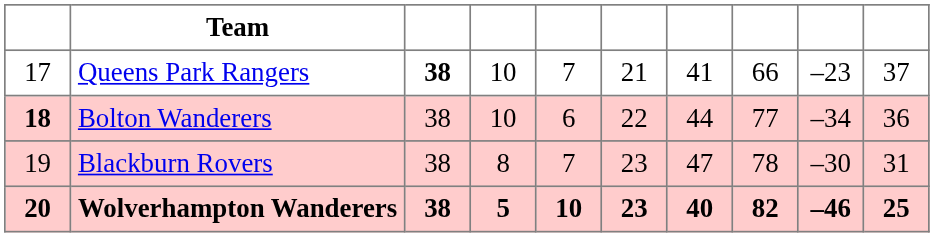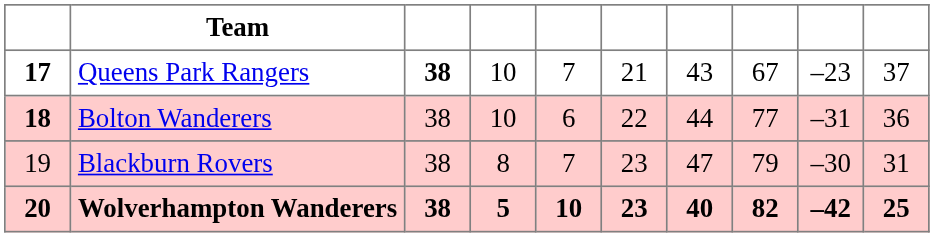Queens Park Rangers | column 1: normal -> bold
Queens Park Rangers | column 7: 41 -> 43
Queens Park Rangers | column 8: 66 -> 67
Bolton Wanderers | column 9: –34 -> –31
Blackburn Rovers | column 8: 78 -> 79
Wolverhampton Wanderers | column 9: –46 -> –42
